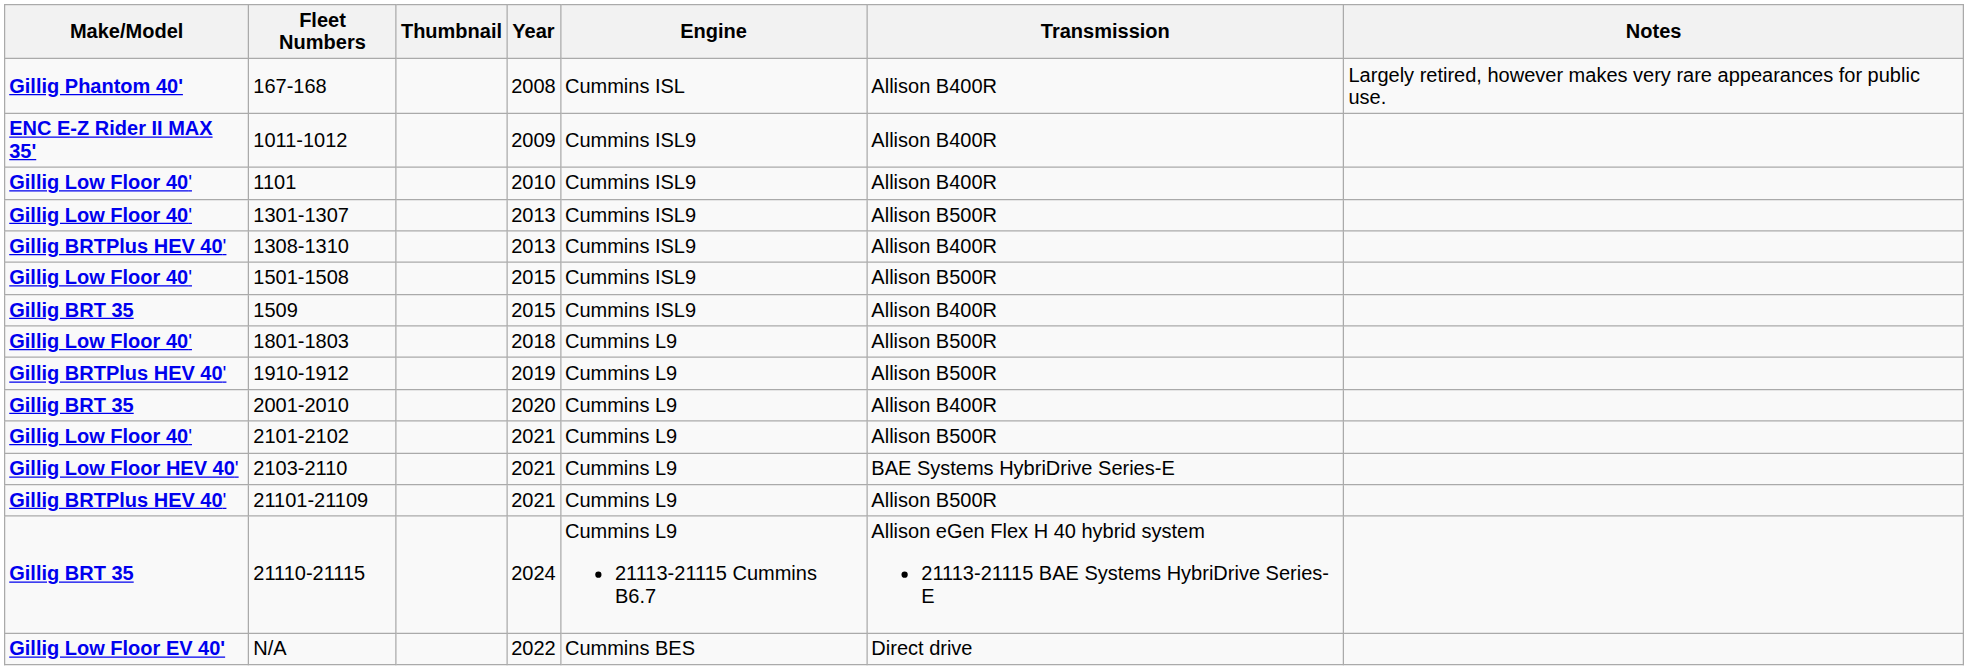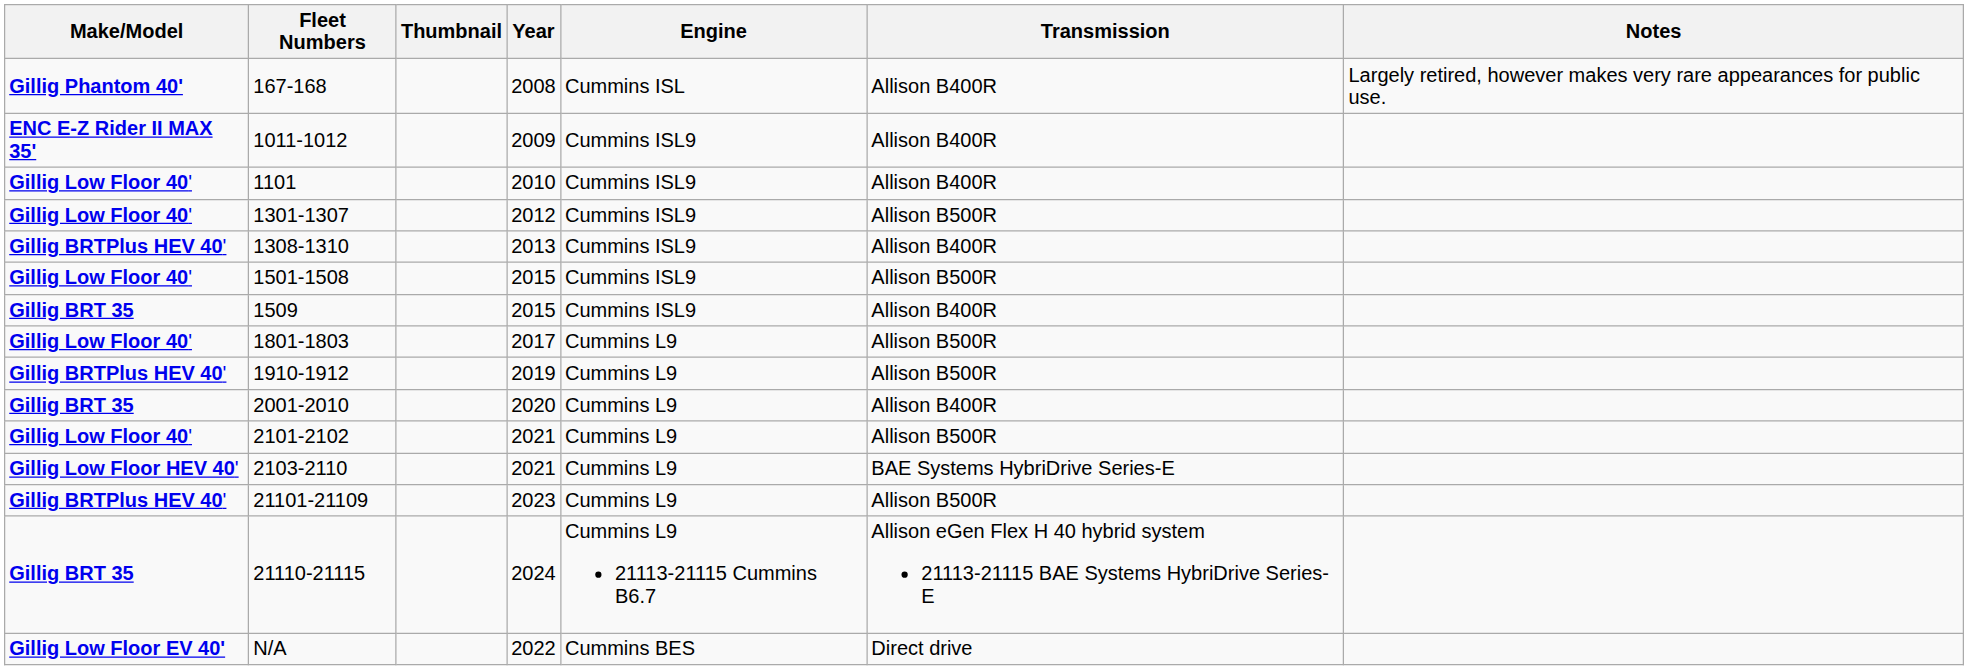1301-1307 | Year: 2013 -> 2012
1801-1803 | Year: 2018 -> 2017
21101-21109 | Year: 2021 -> 2023
